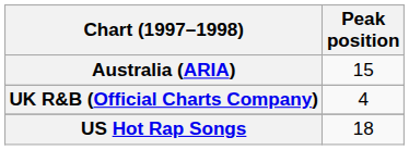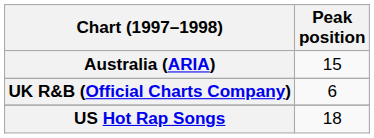UK R&B (Official Charts Company) | Peak position: 4 -> 6
